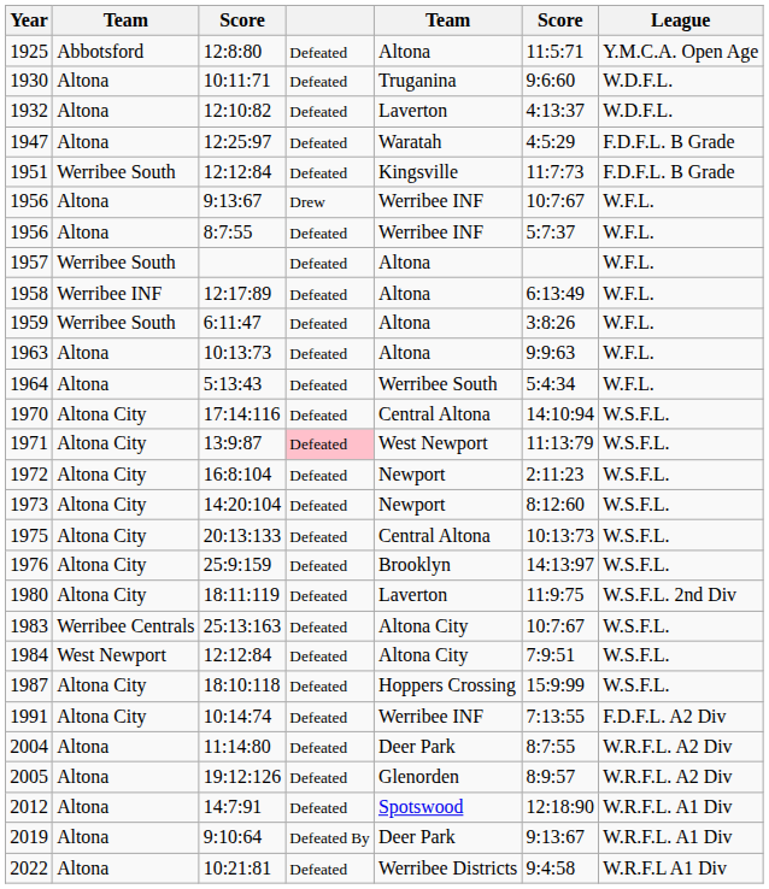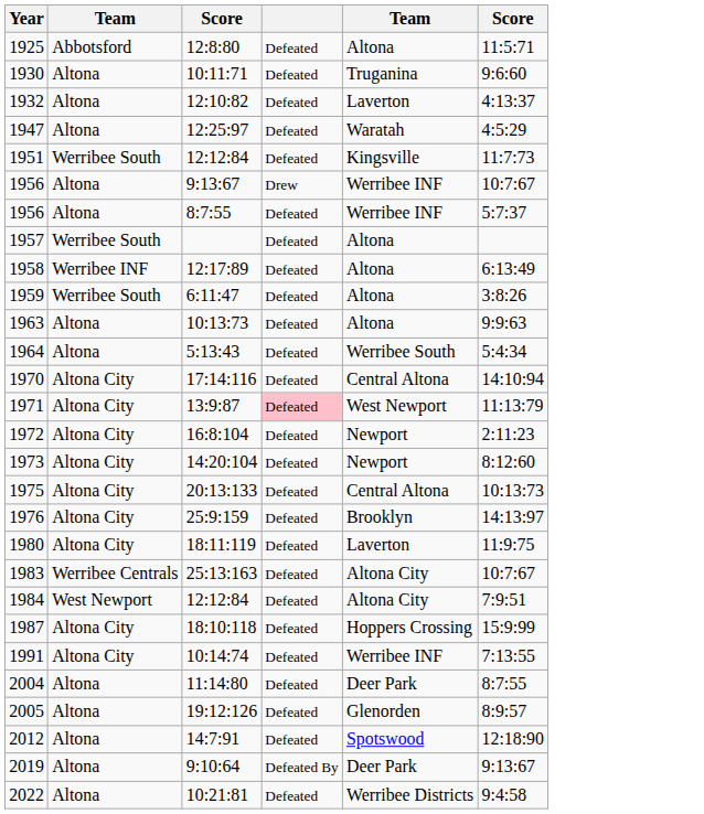- column: League | Y.M.C.A. Open Age | W.D.F.L. | W.D.F.L. | F.D.F.L. B Grade | F.D.F.L. B Grade | W.F.L. | W.F.L. | W.F.L. | W.F.L. | W.F.L. | W.F.L. | W.F.L. | W.S.F.L. | W.S.F.L. | W.S.F.L. | W.S.F.L. | W.S.F.L. | W.S.F.L. | W.S.F.L. 2nd Div | W.S.F.L. | W.S.F.L. | W.S.F.L. | F.D.F.L. A2 Div | W.R.F.L. A2 Div | W.R.F.L. A2 Div | W.R.F.L. A1 Div | W.R.F.L. A1 Div | W.R.F.L A1 Div
